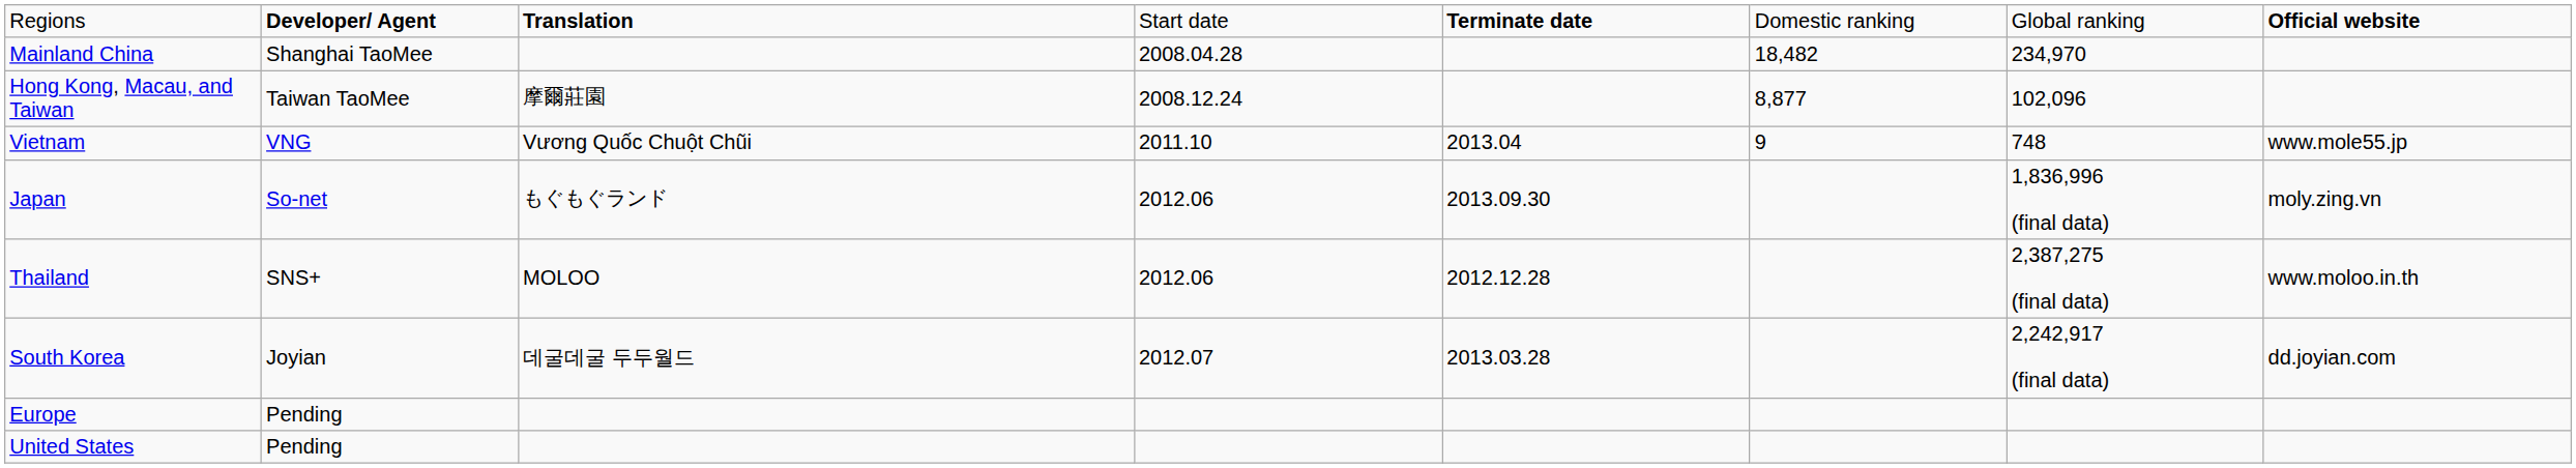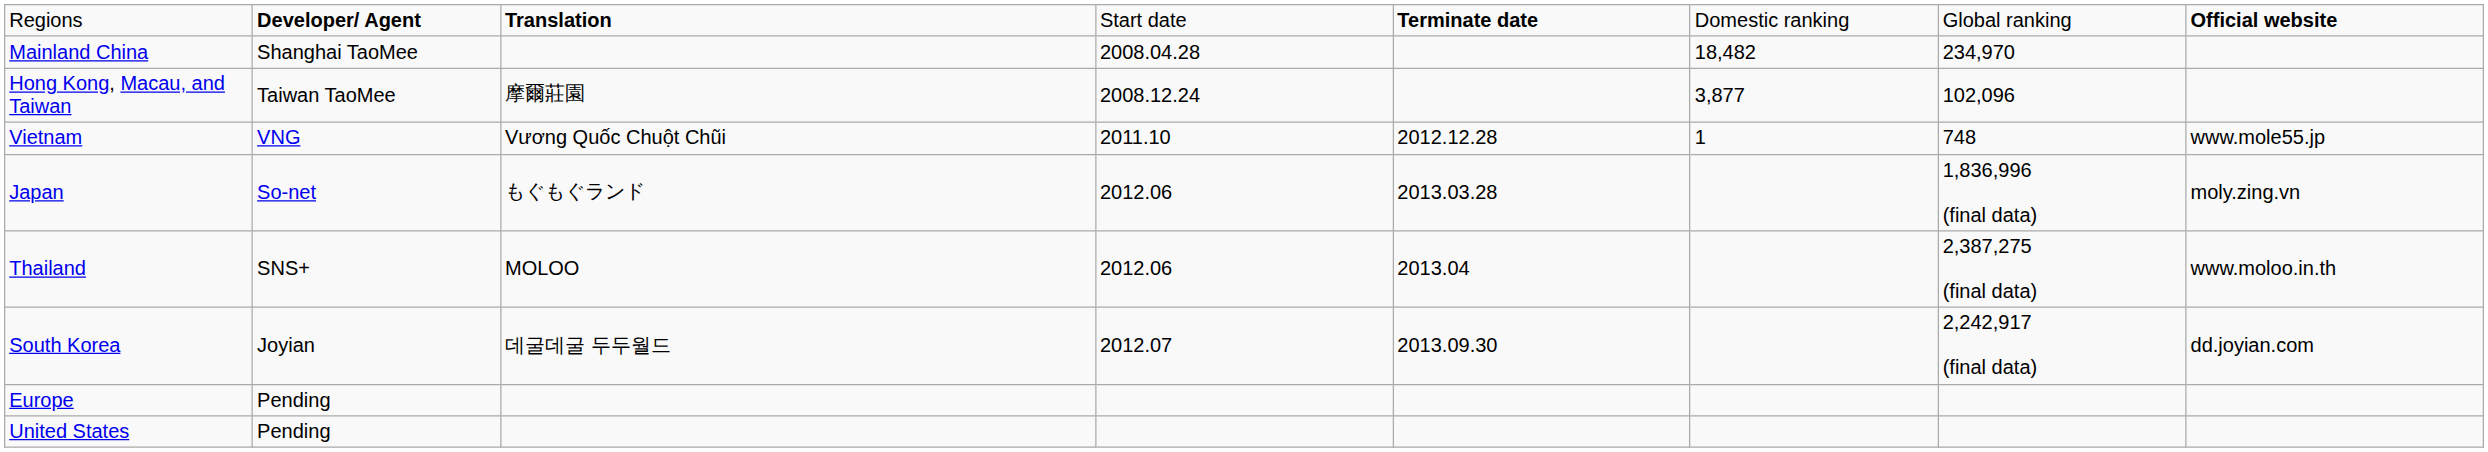Hong Kong, Macau, and Taiwan | column 6: 8,877 -> 3,877
Vietnam | column 5: 2013.04 -> 2012.12.28
Vietnam | column 6: 9 -> 1
Japan | column 5: 2013.09.30 -> 2013.03.28
Thailand | column 5: 2012.12.28 -> 2013.04
South Korea | column 5: 2013.03.28 -> 2013.09.30
